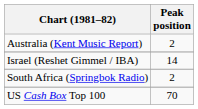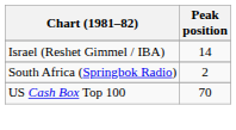- row: Australia (Kent Music Report) | 2
